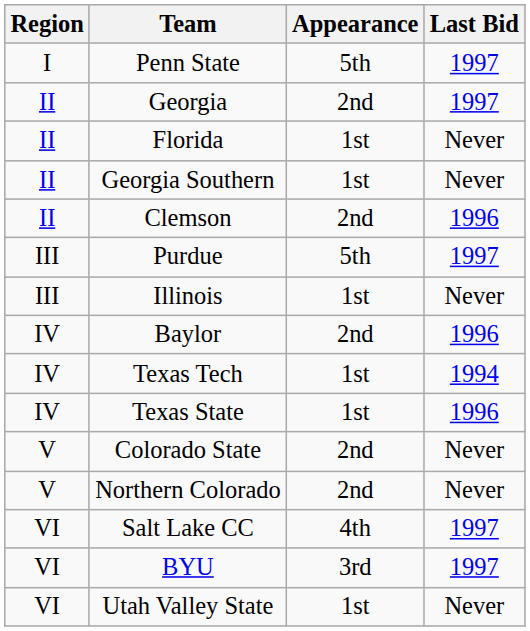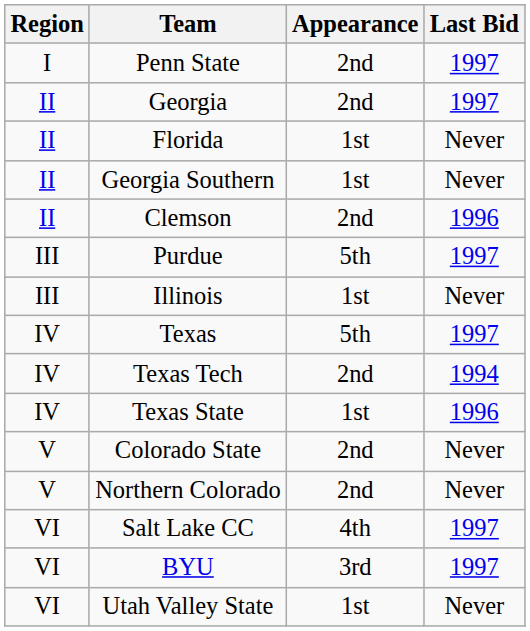Penn State | Appearance: 5th -> 2nd
+ row: IV | Texas | 5th | 1997
- row: IV | Baylor | 2nd | 1996
Texas Tech | Appearance: 1st -> 2nd
